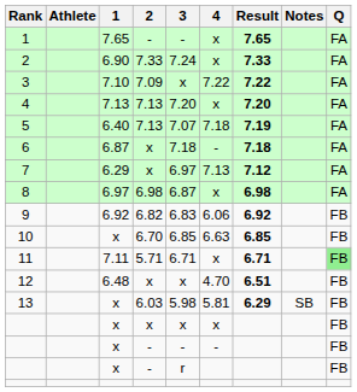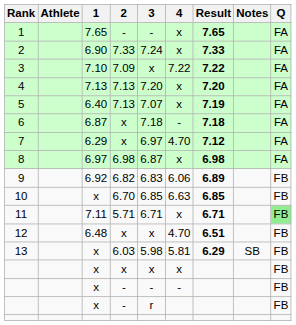5 | 4: 7.18 -> x
7 | 4: 7.13 -> 4.70
9 | Result: 6.92 -> 6.89
